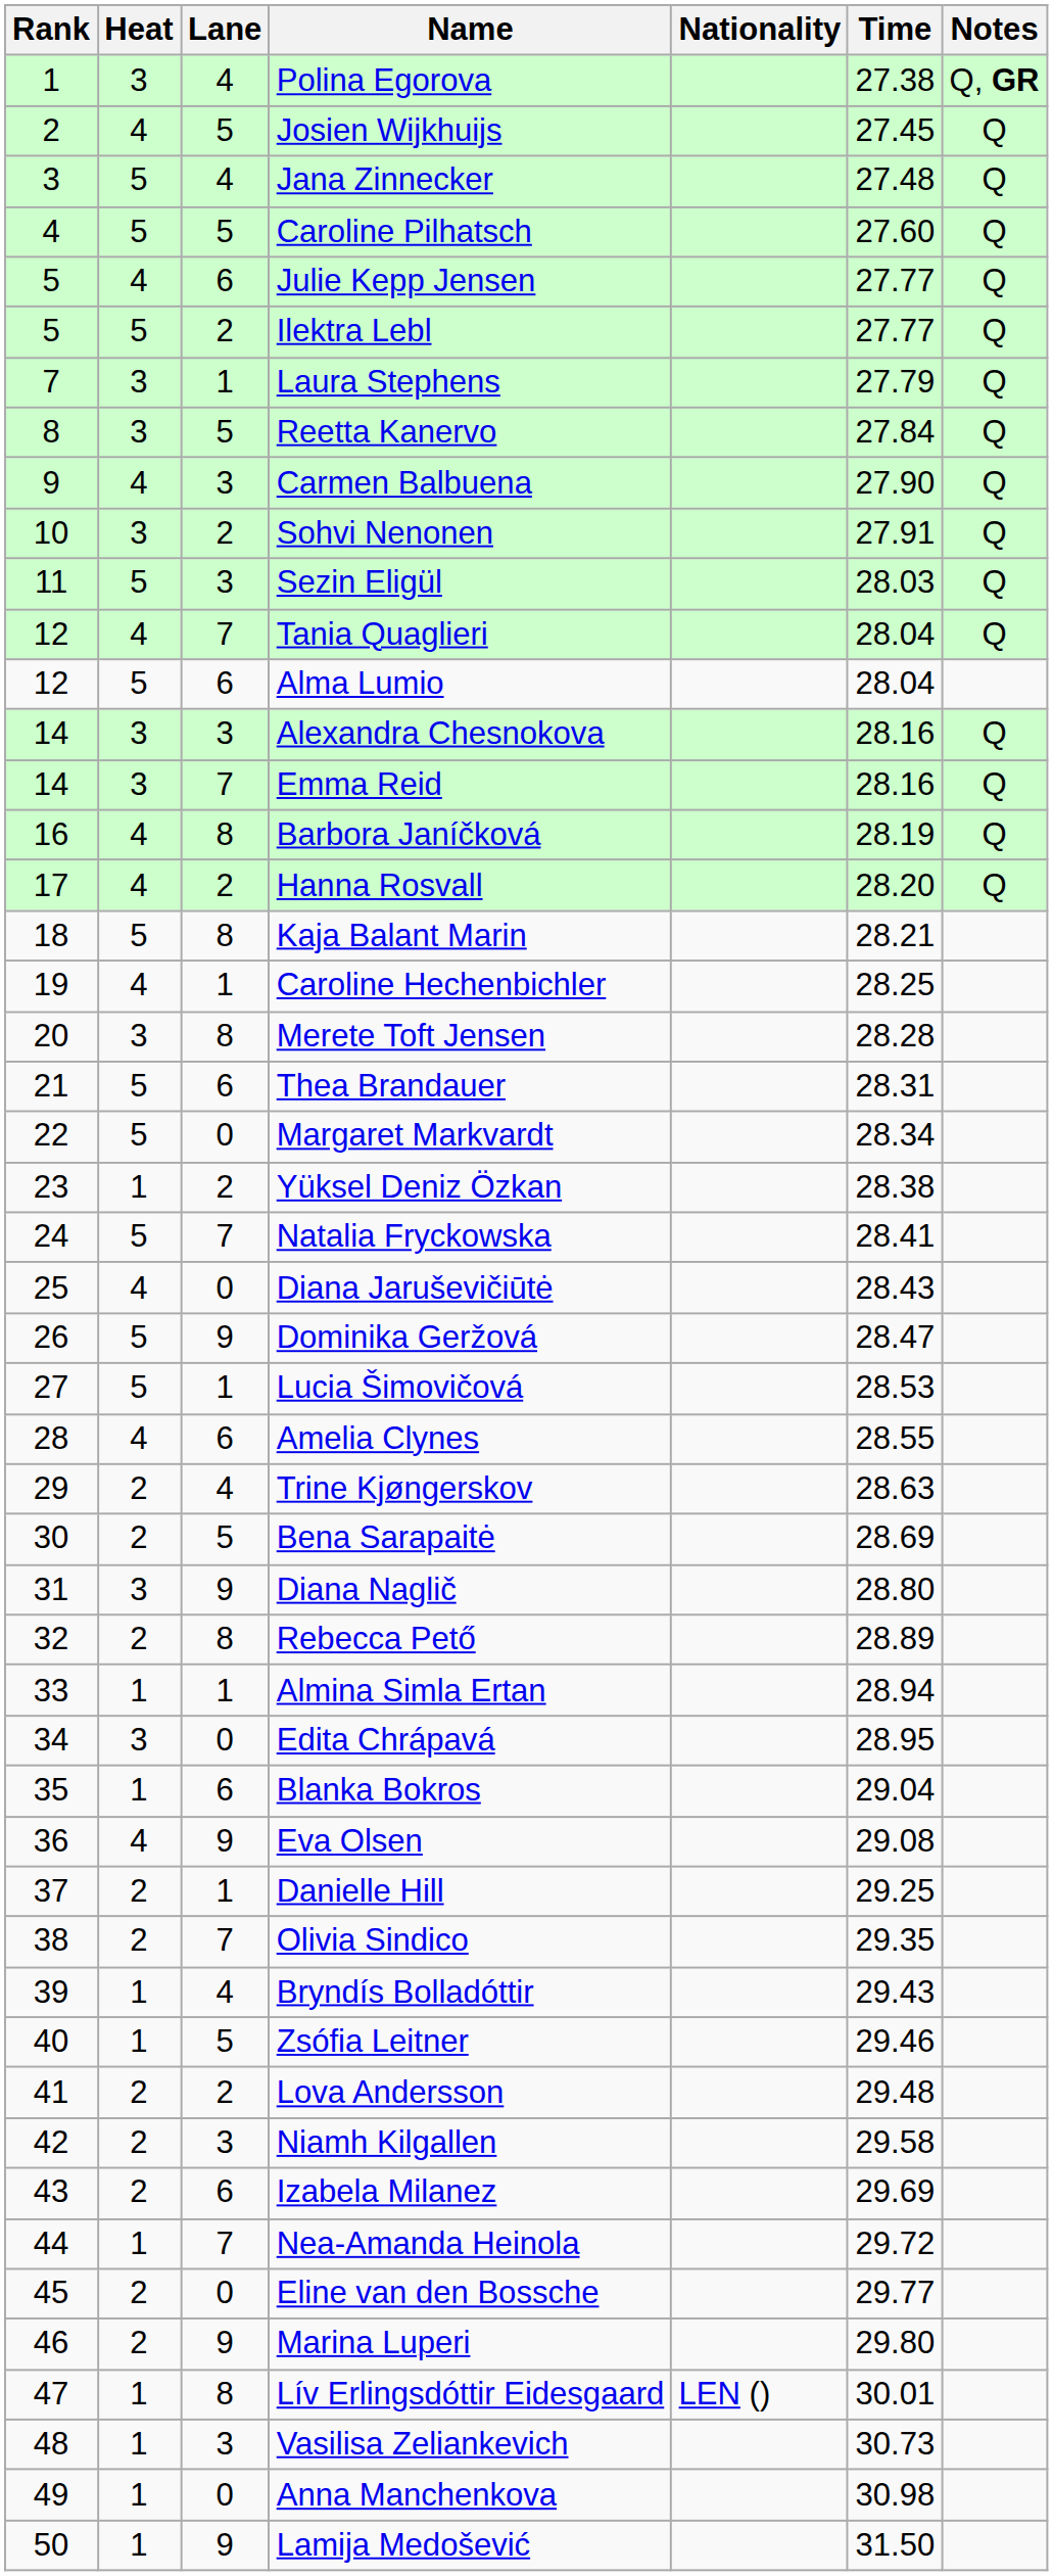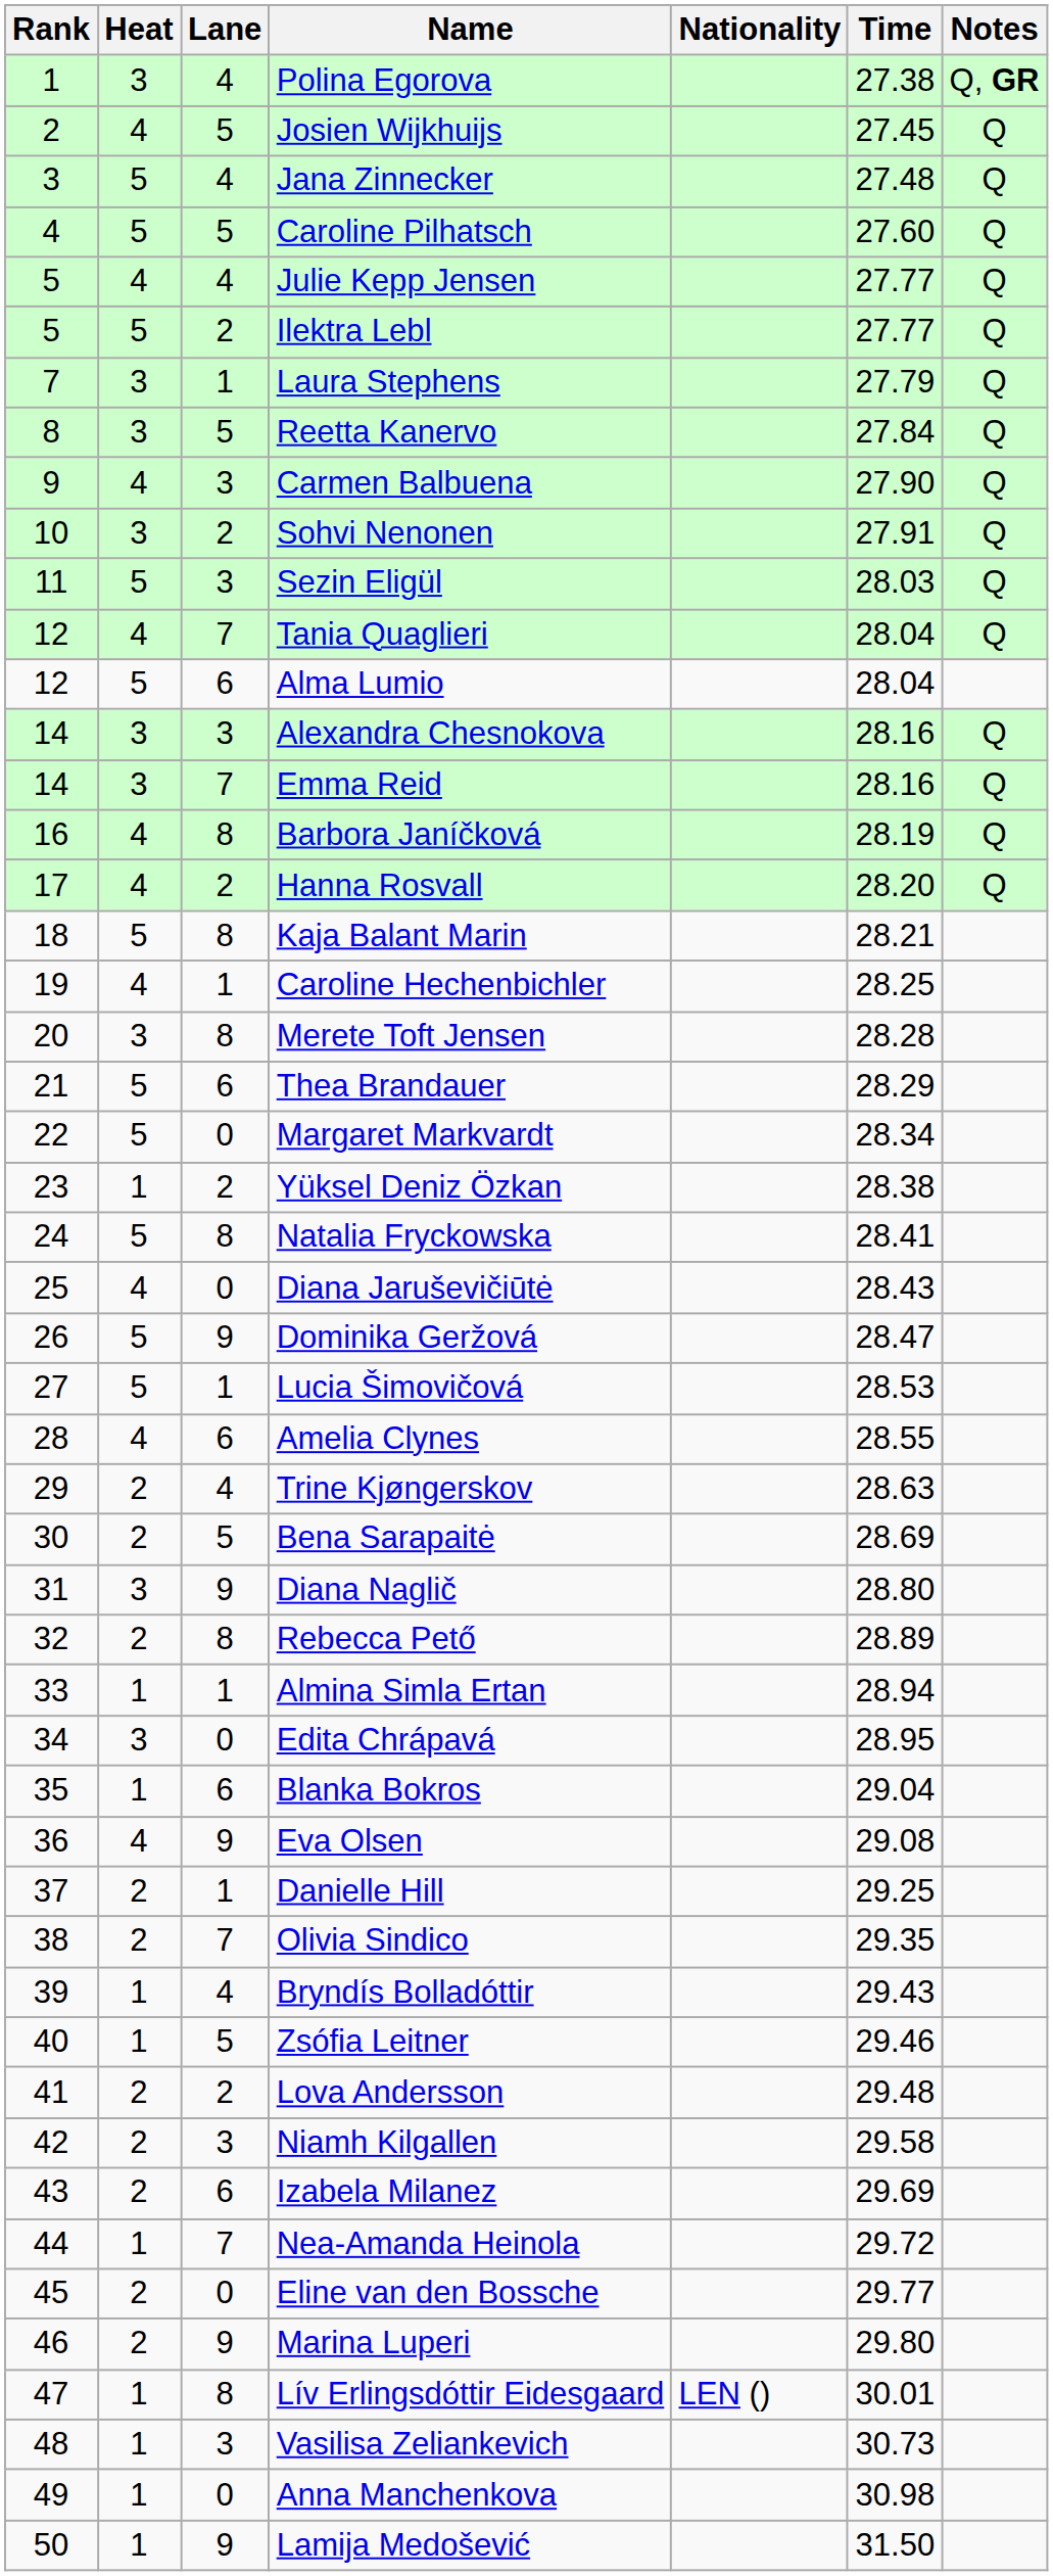Julie Kepp Jensen | Lane: 6 -> 4
Thea Brandauer | Time: 28.31 -> 28.29
Natalia Fryckowska | Lane: 7 -> 8
